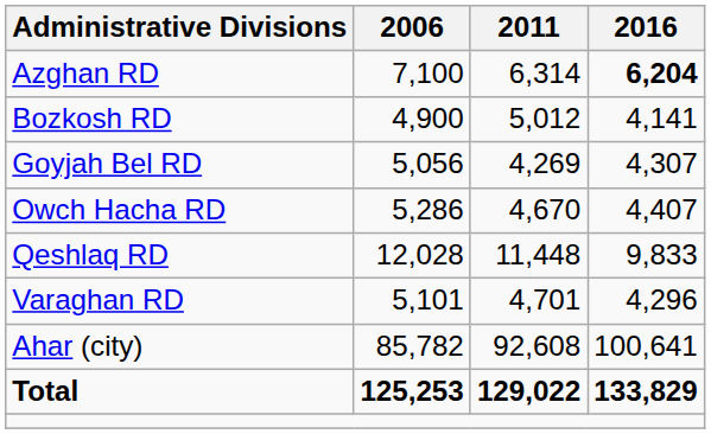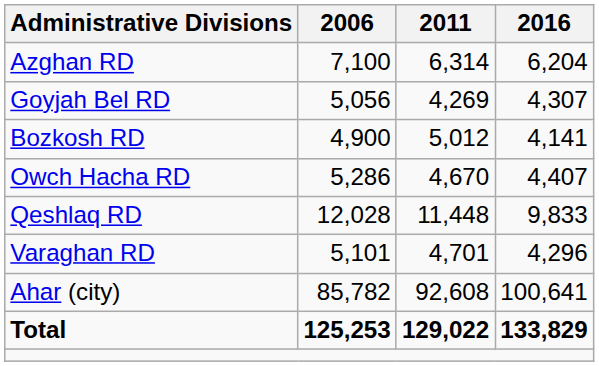Azghan RD | 2016: bold -> normal
rows swapped: Bozkosh RD <-> Goyjah Bel RD
